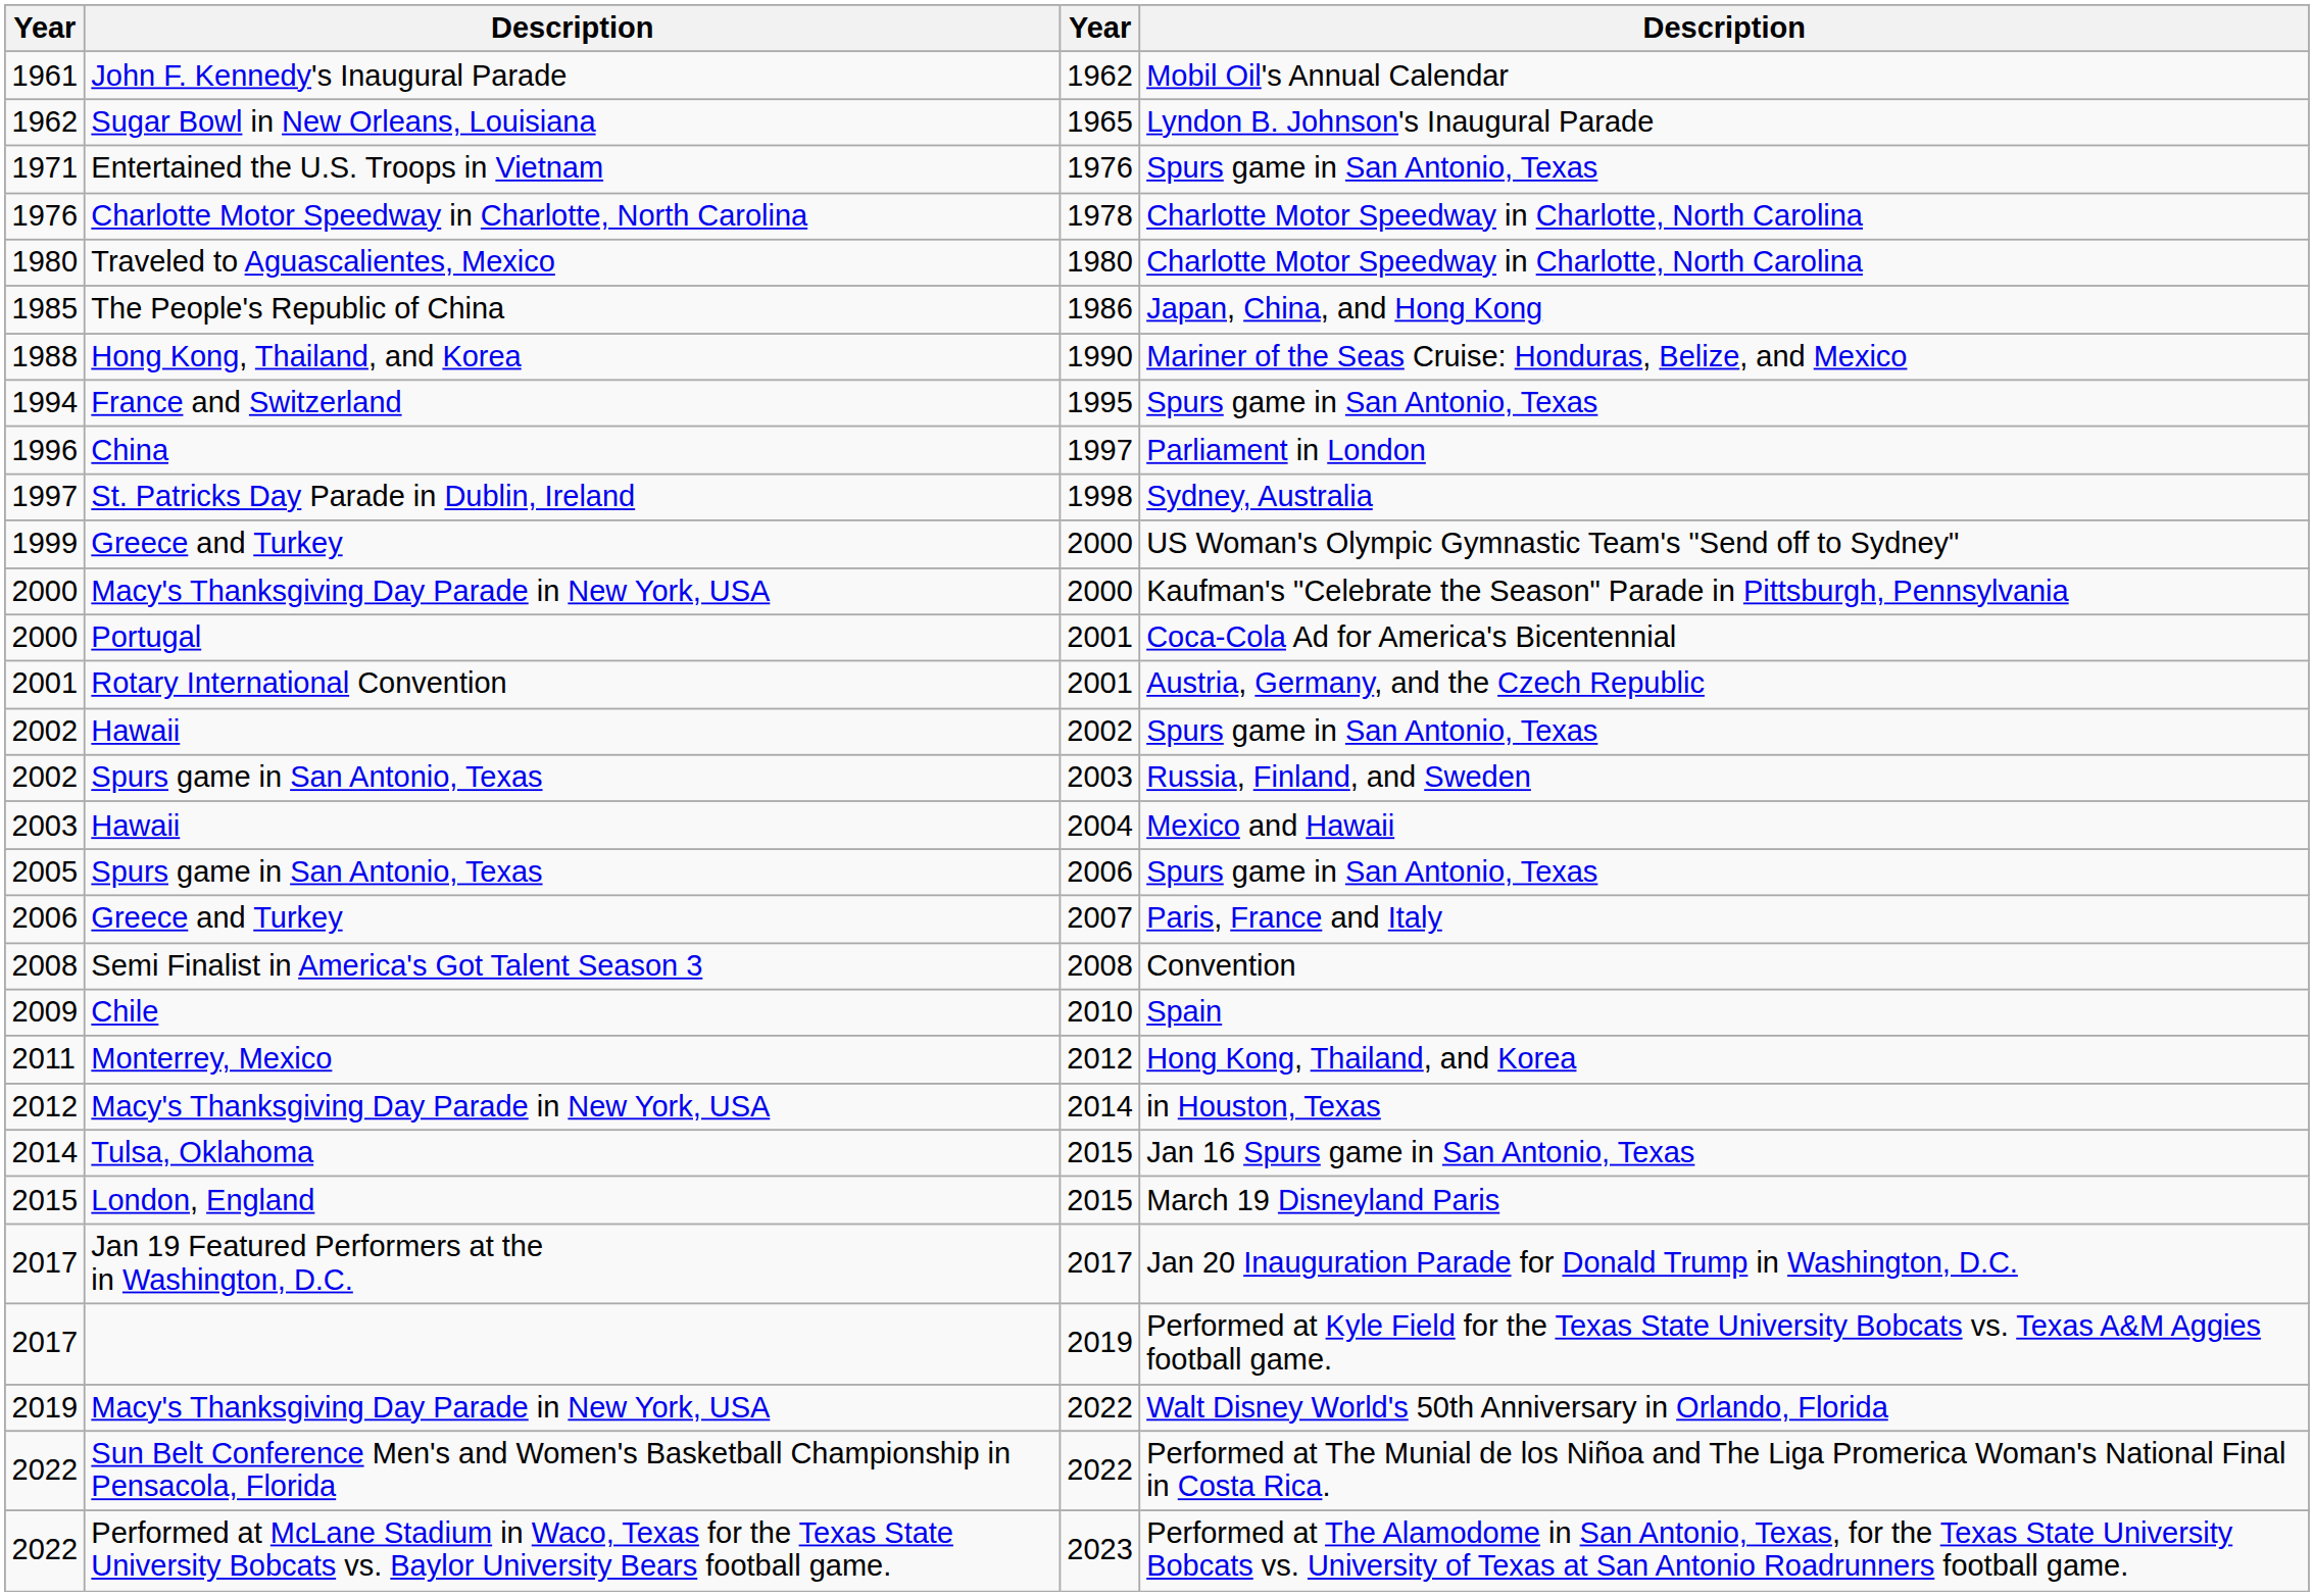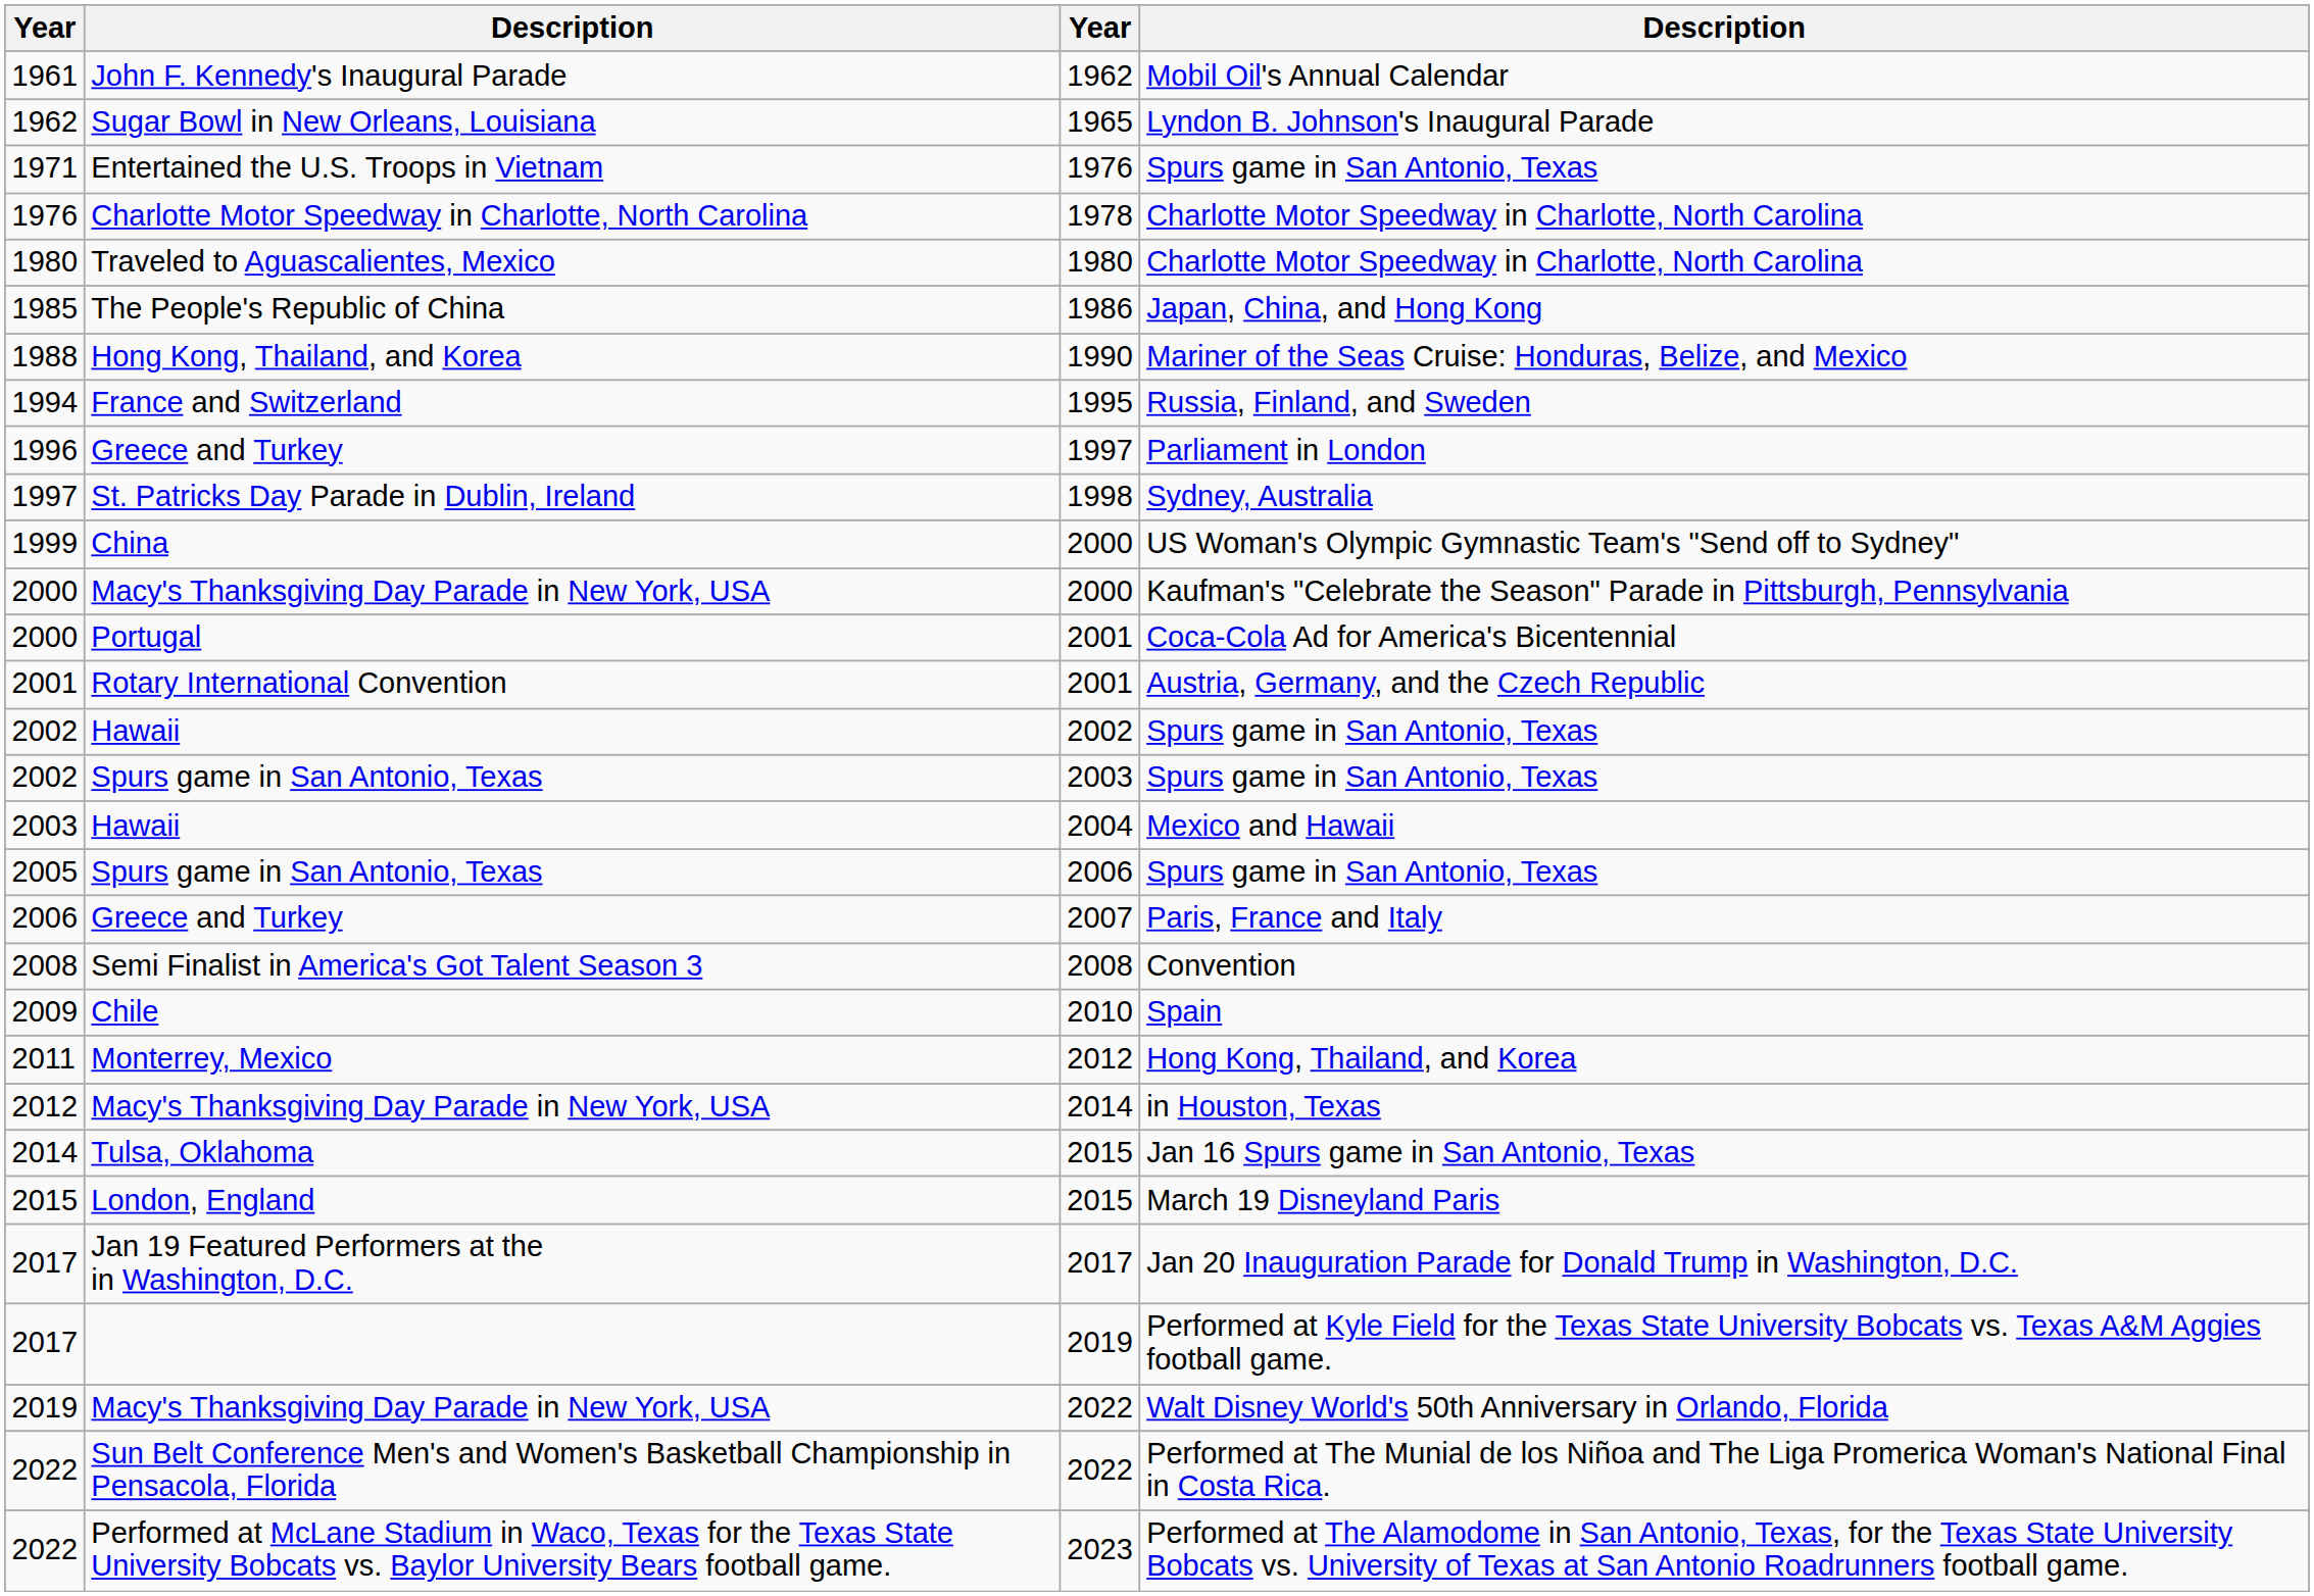1994 | column 4: Spurs game in San Antonio, Texas -> Russia, Finland, and Sweden
1996 | column 2: China -> Greece and Turkey
1999 | column 2: Greece and Turkey -> China
2002 / 2003 | column 4: Russia, Finland, and Sweden -> Spurs game in San Antonio, Texas
